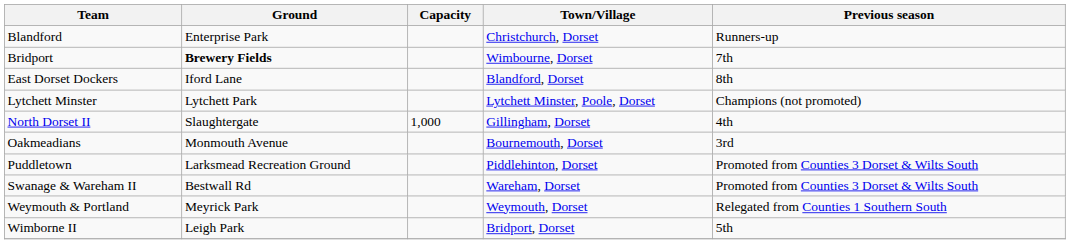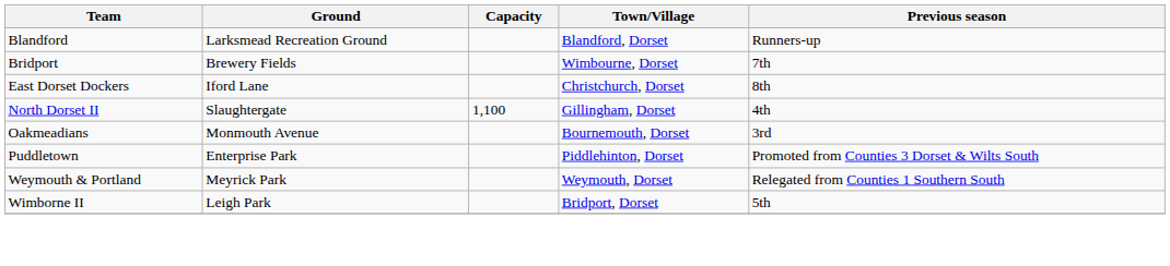Blandford | Ground: Enterprise Park -> Larksmead Recreation Ground
Blandford | Town/Village: Christchurch, Dorset -> Blandford, Dorset
Bridport | Ground: bold -> normal
East Dorset Dockers | Town/Village: Blandford, Dorset -> Christchurch, Dorset
- row: Lytchett Minster | Lytchett Park | Lytchett Minster, Poole, Dorset | Champions (not promoted)
North Dorset II | Capacity: 1,000 -> 1,100
Puddletown | Ground: Larksmead Recreation Ground -> Enterprise Park
- row: Swanage & Wareham II | Bestwall Rd | Wareham, Dorset | Promoted from Counties 3 Dorset & Wilts South
